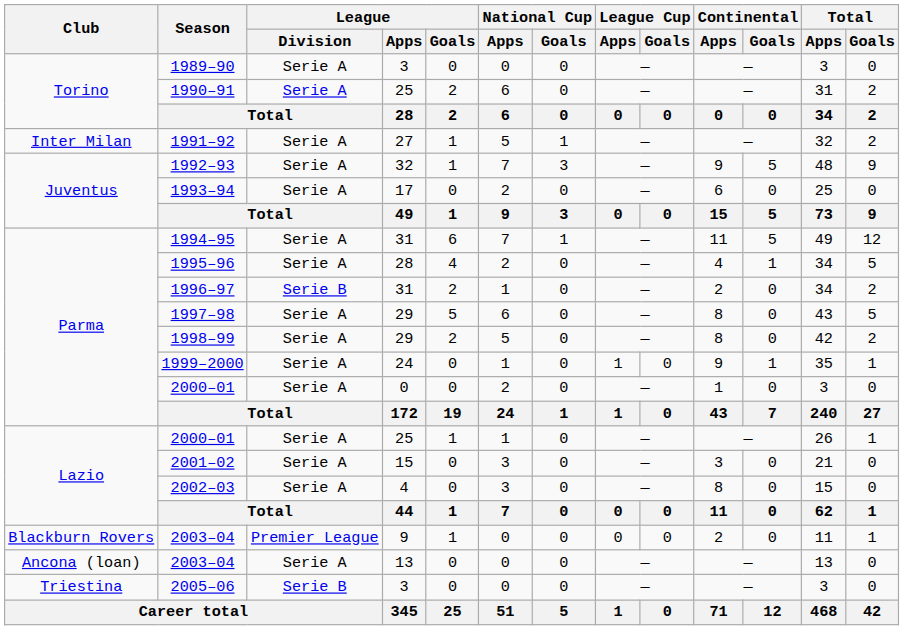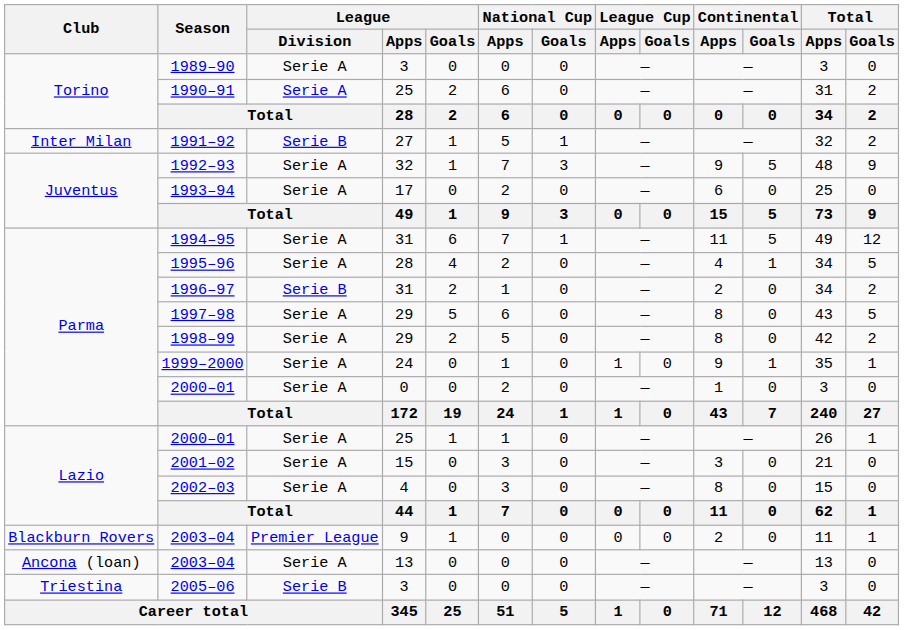1991–92 | League / Division: Serie A -> Serie B
